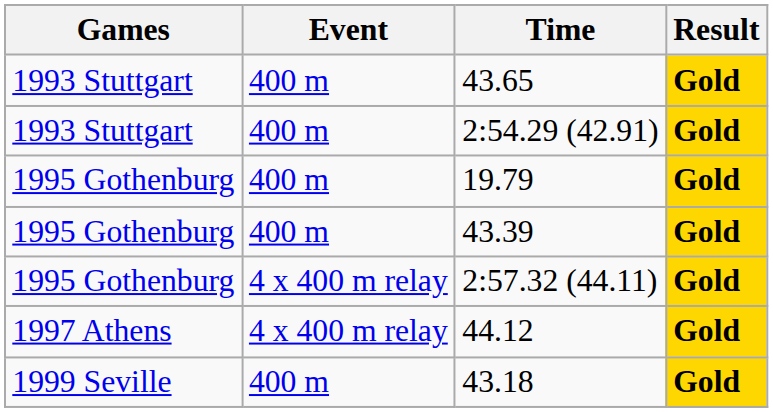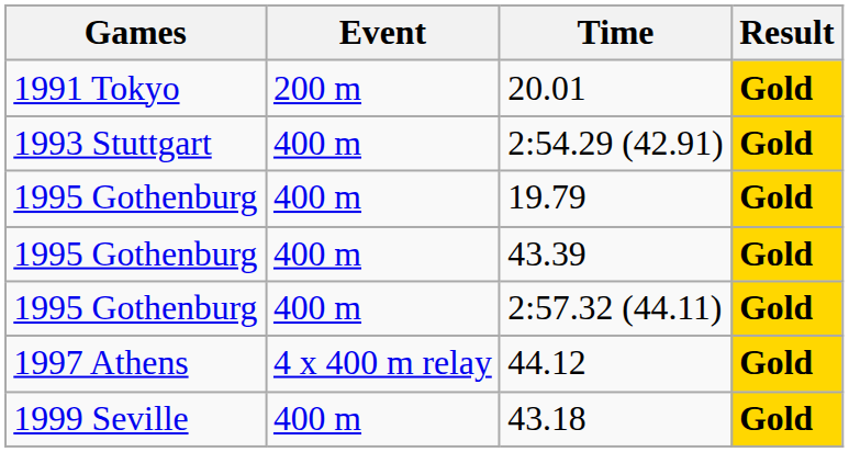+ row: 1991 Tokyo | 200 m | 20.01 | Gold
- row: 1993 Stuttgart | 400 m | 43.65 | Gold
2:57.32 (44.11) | Event: 4 x 400 m relay -> 400 m
